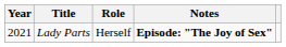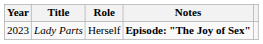Lady Parts | Year: 2021 -> 2023
